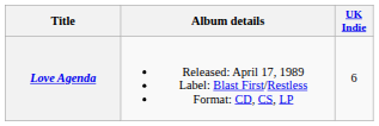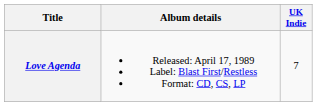Love Agenda | UK Indie: 6 -> 7
